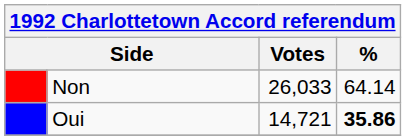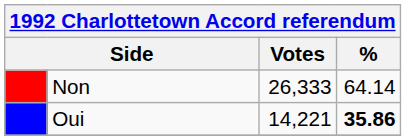Non | Votes: 26,033 -> 26,333
Oui | Votes: 14,721 -> 14,221
